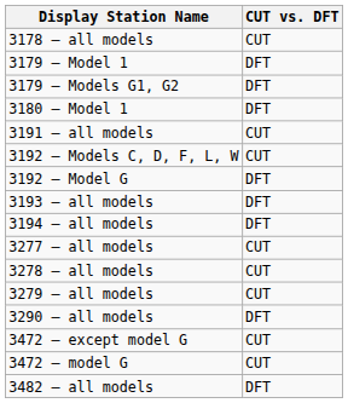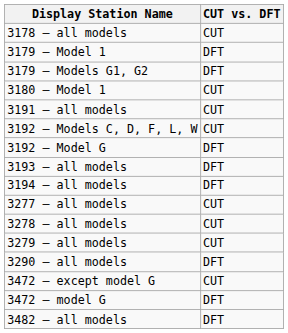3180 — Model 1 | CUT vs. DFT: DFT -> CUT
3472 — model G | CUT vs. DFT: CUT -> DFT
